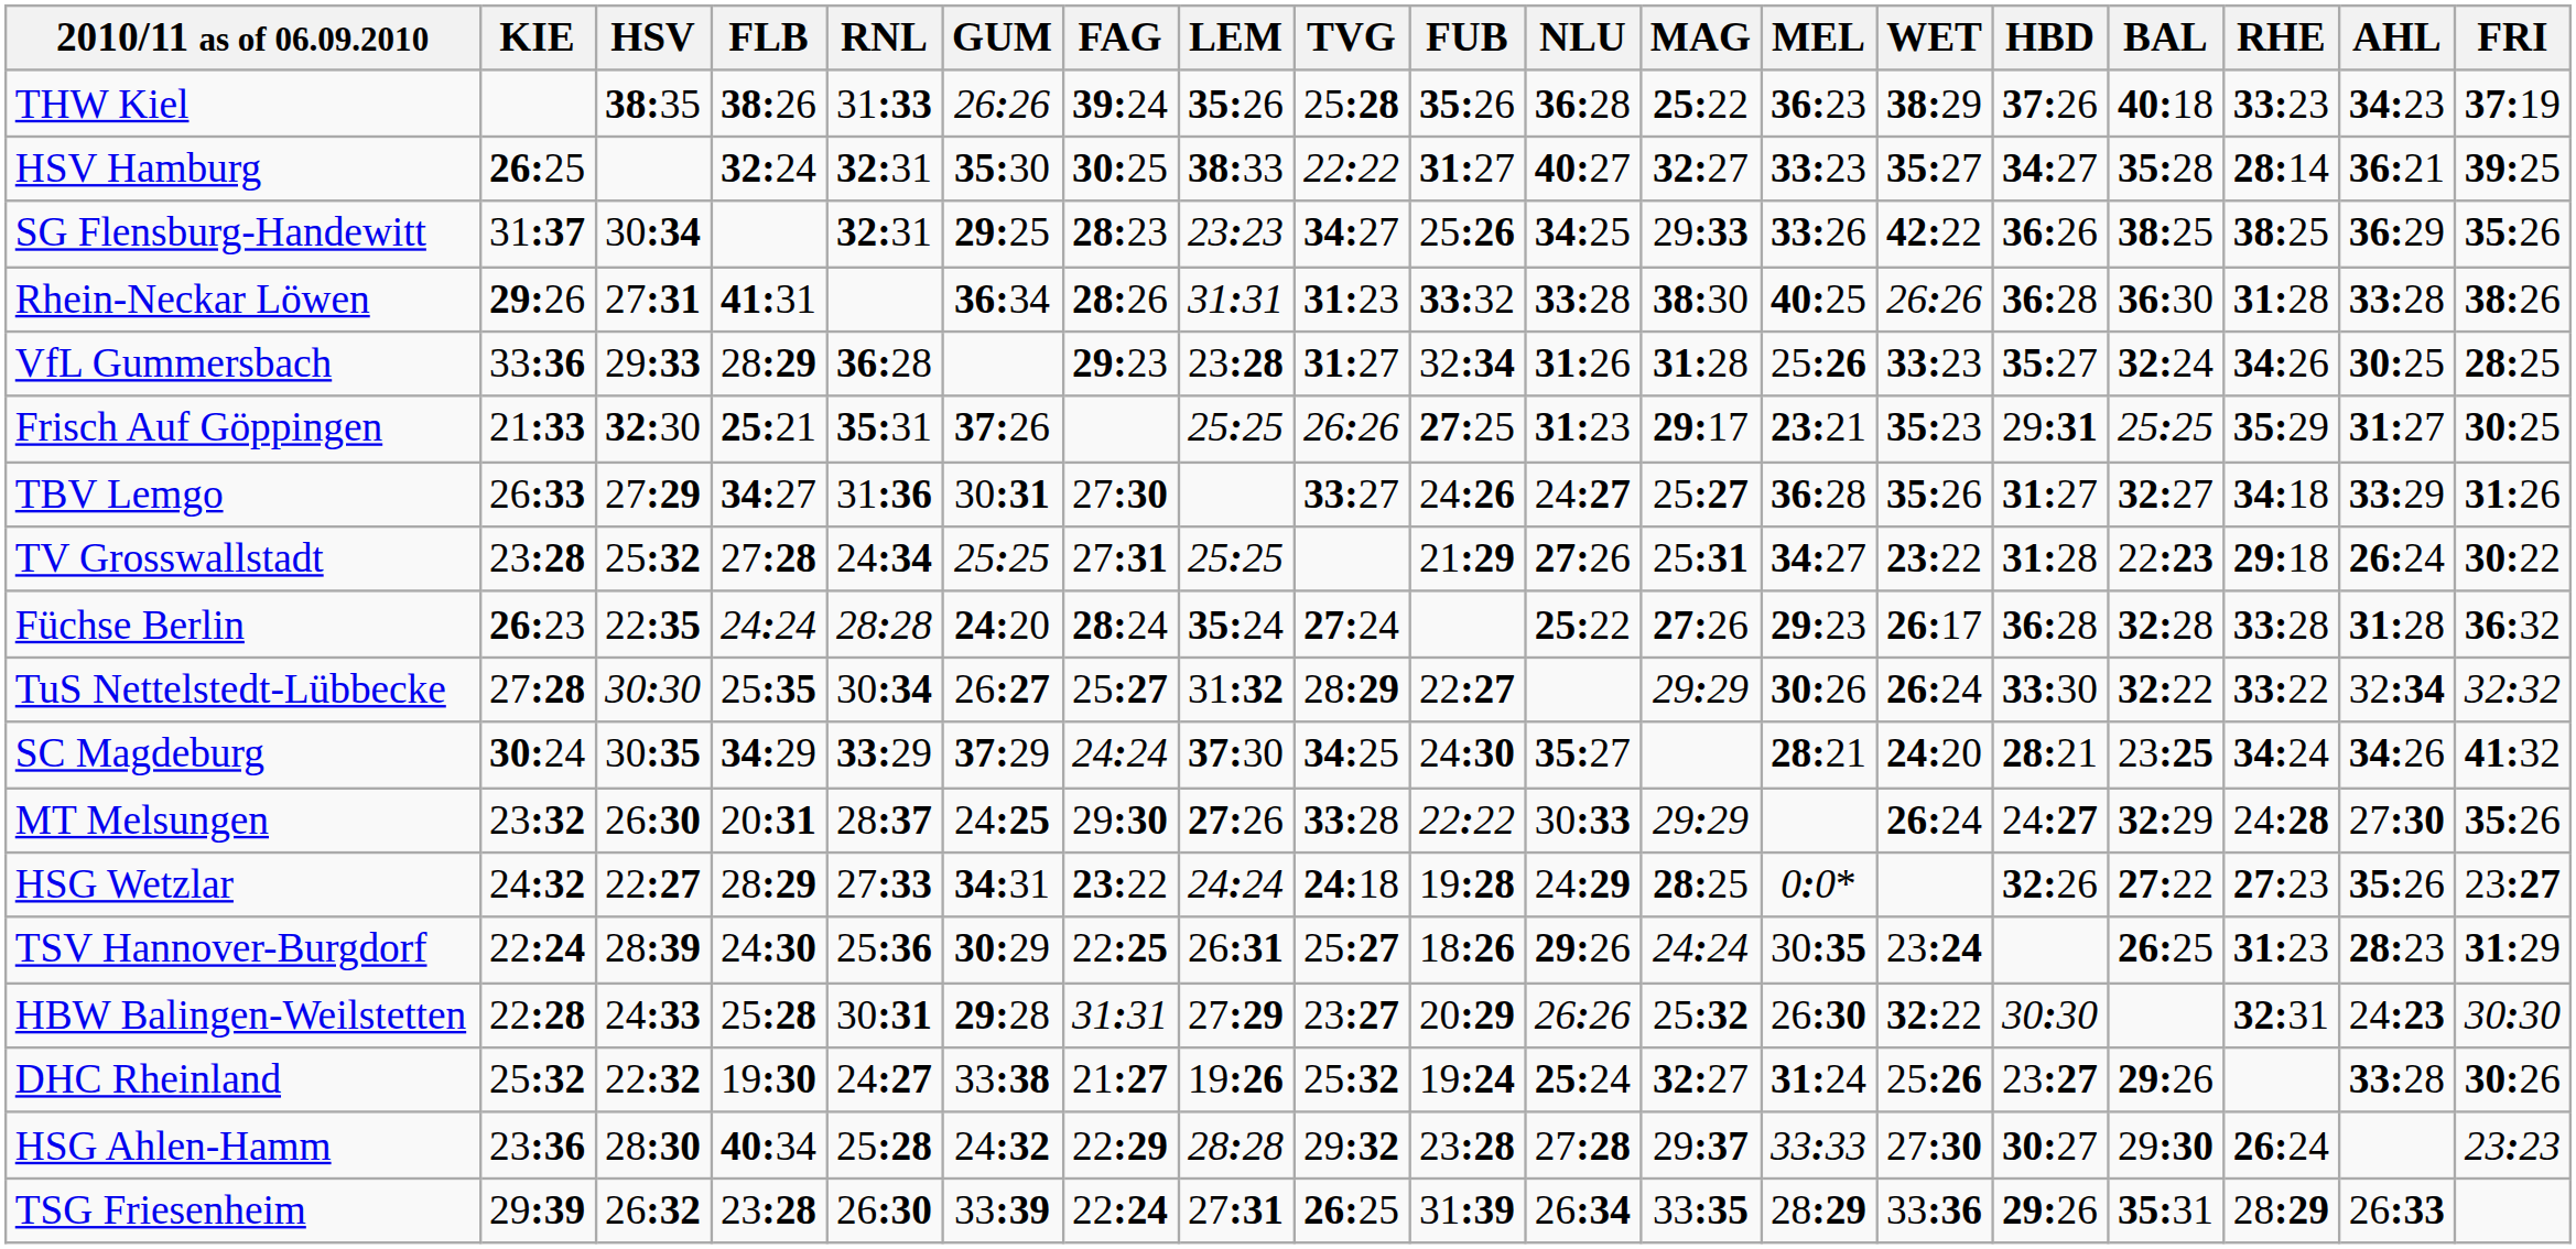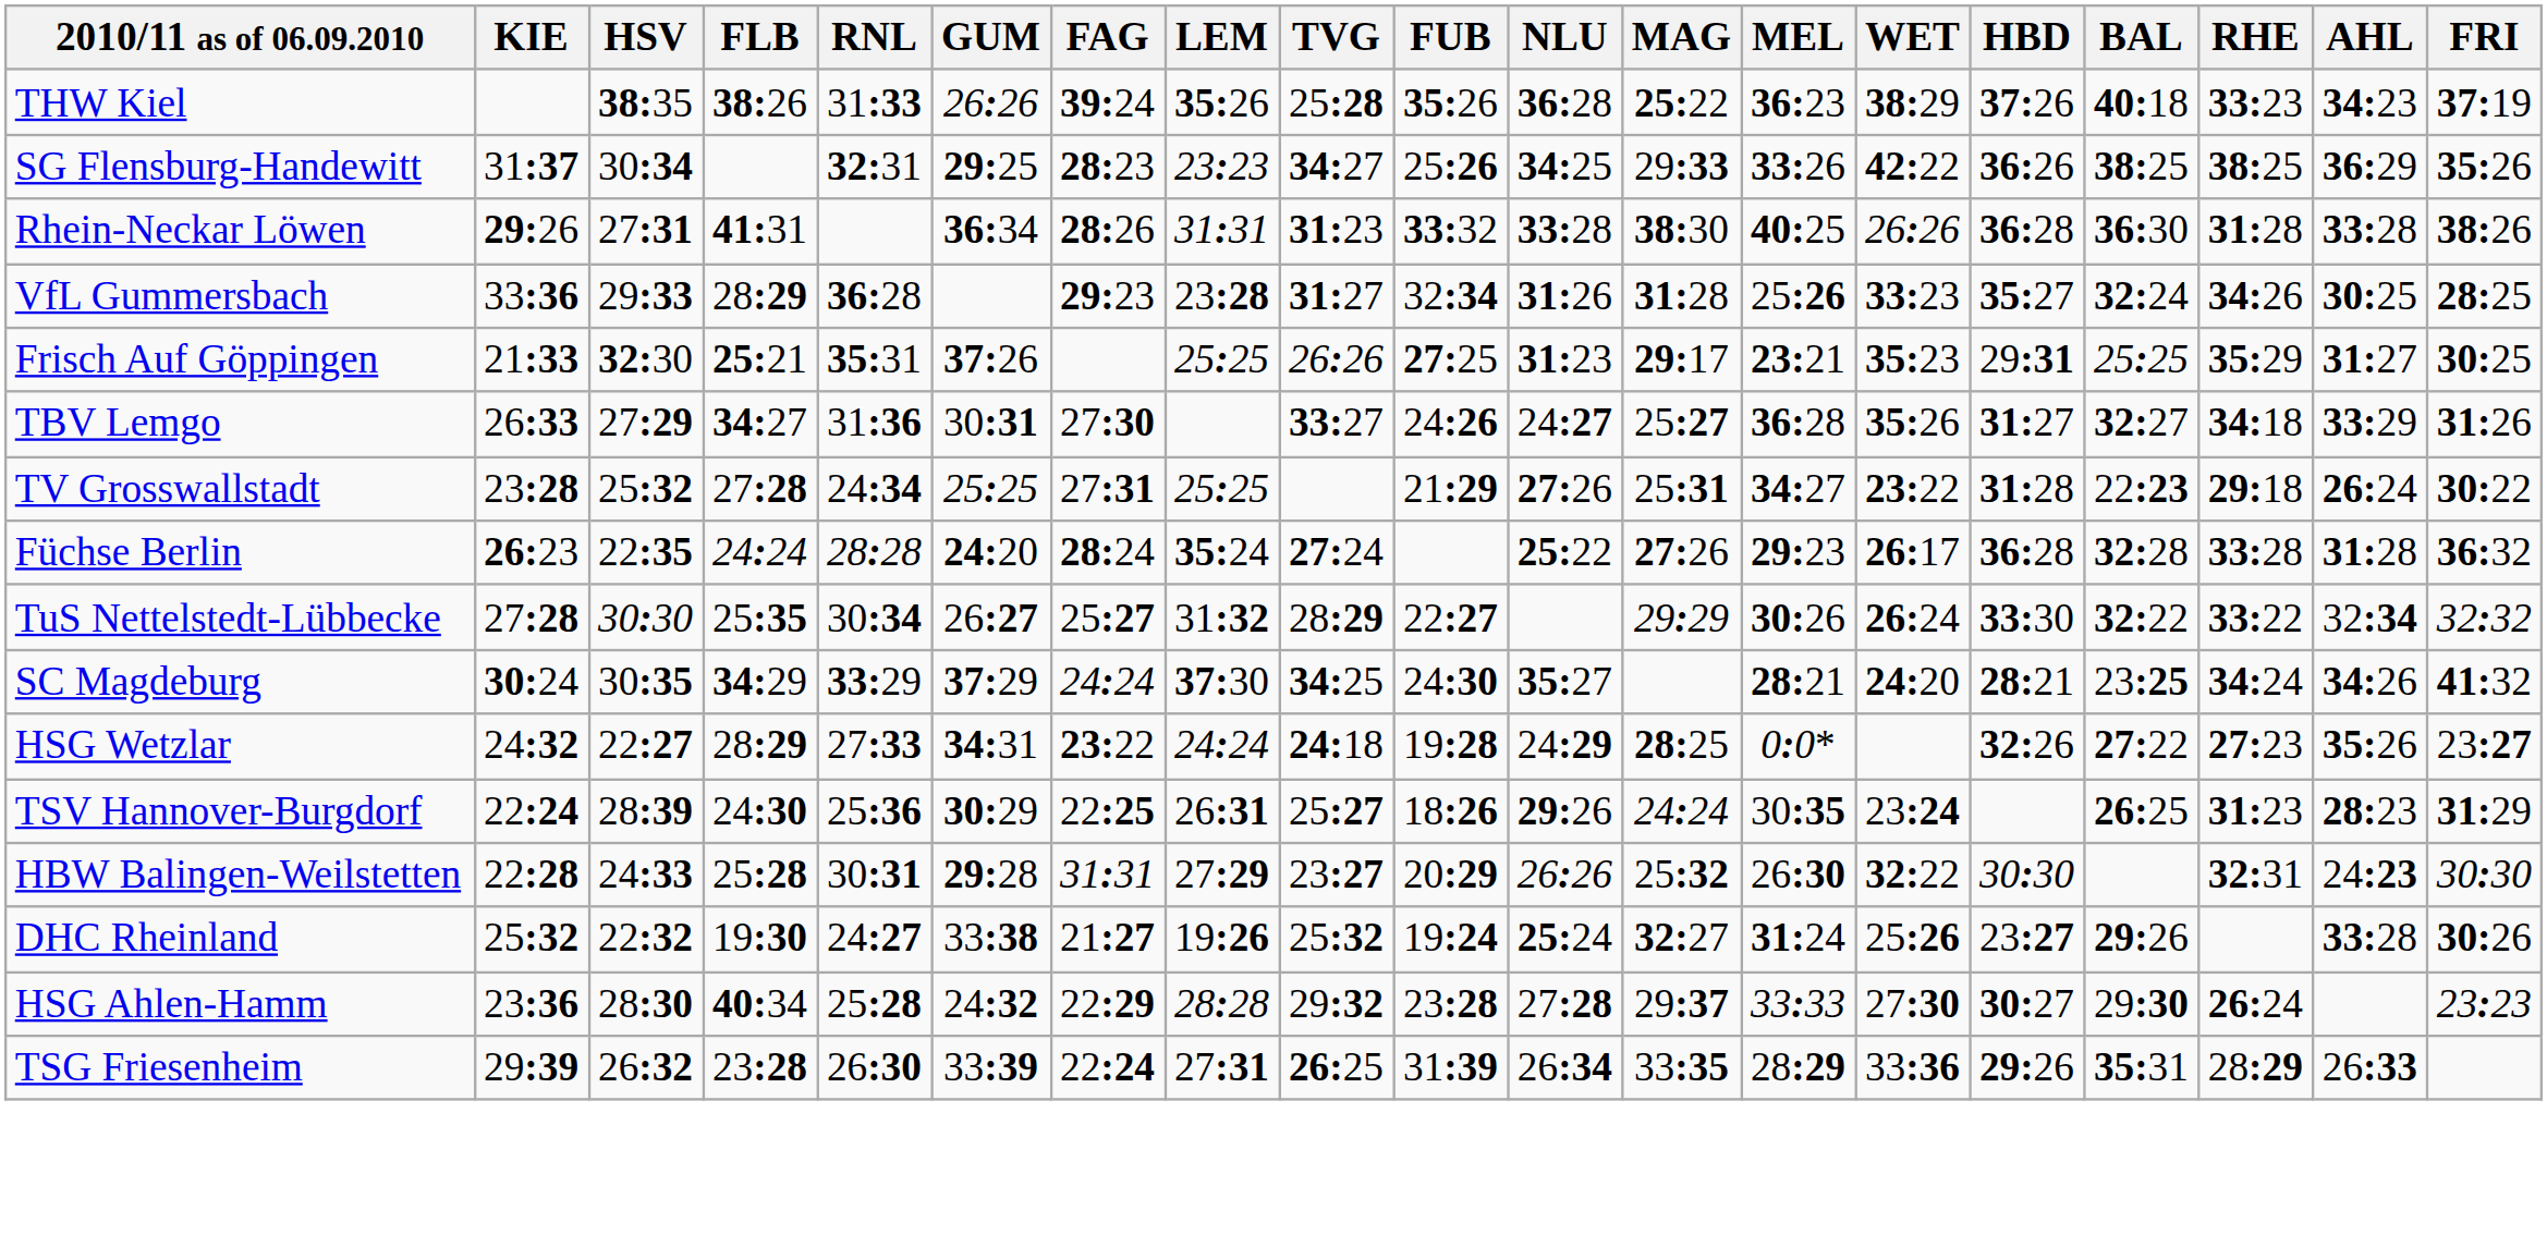- row: HSV Hamburg | 26:25 | 32:24 | 32:31 | 35:30 | 30:25 | 38:33 | 22:22 | 31:27 | 40:27 | 32:27 | 33:23 | 35:27 | 34:27 | 35:28 | 28:14 | 36:21 | 39:25
- row: MT Melsungen | 23:32 | 26:30 | 20:31 | 28:37 | 24:25 | 29:30 | 27:26 | 33:28 | 22:22 | 30:33 | 29:29 | 26:24 | 24:27 | 32:29 | 24:28 | 27:30 | 35:26
